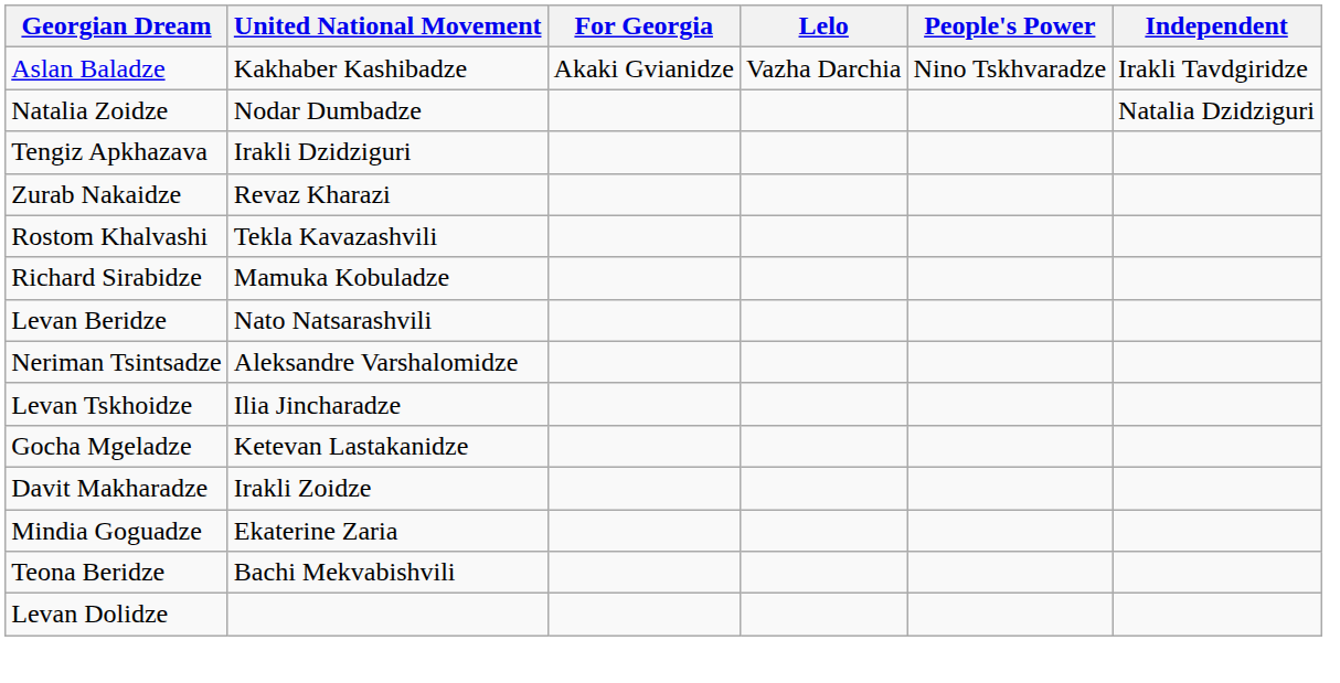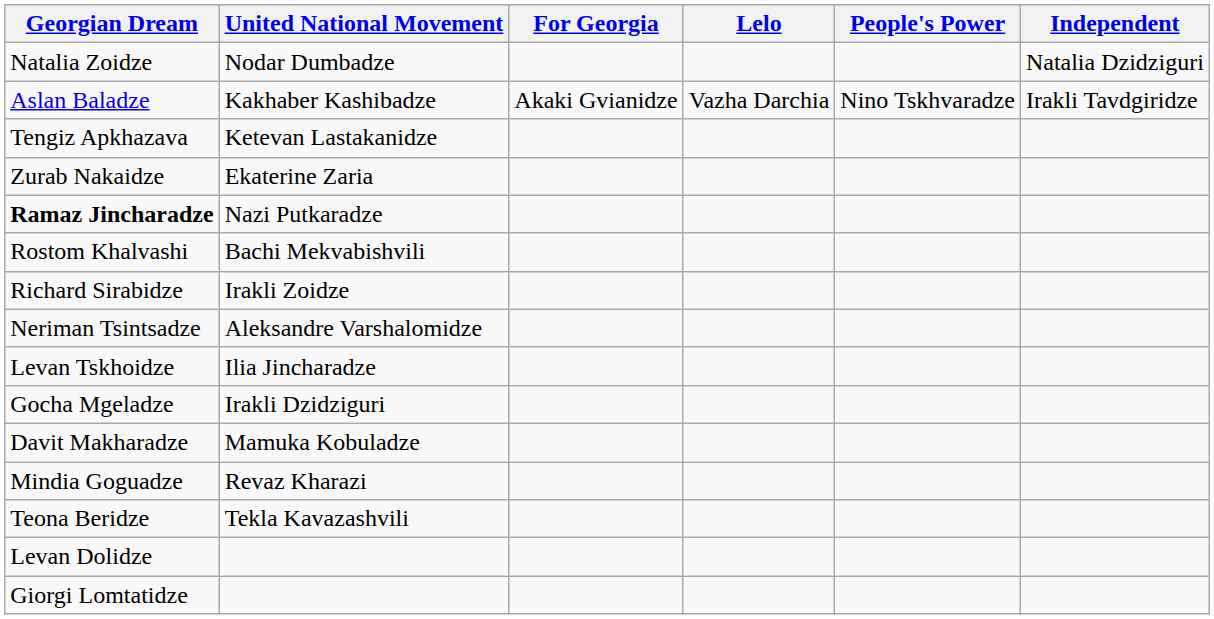rows swapped: Aslan Baladze <-> Natalia Zoidze
Tengiz Apkhazava | United National Movement: Irakli Dzidziguri -> Ketevan Lastakanidze
Zurab Nakaidze | United National Movement: Revaz Kharazi -> Ekaterine Zaria
+ row: Ramaz Jincharadze | Nazi Putkaradze
Rostom Khalvashi | United National Movement: Tekla Kavazashvili -> Bachi Mekvabishvili
Richard Sirabidze | United National Movement: Mamuka Kobuladze -> Irakli Zoidze
- row: Levan Beridze | Nato Natsarashvili
Gocha Mgeladze | United National Movement: Ketevan Lastakanidze -> Irakli Dzidziguri
Davit Makharadze | United National Movement: Irakli Zoidze -> Mamuka Kobuladze
Mindia Goguadze | United National Movement: Ekaterine Zaria -> Revaz Kharazi
Teona Beridze | United National Movement: Bachi Mekvabishvili -> Tekla Kavazashvili
+ row: Giorgi Lomtatidze
